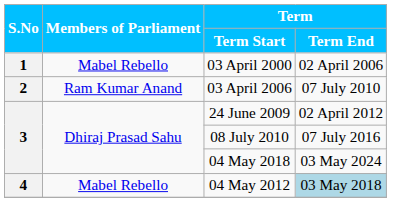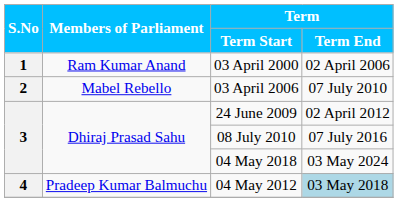03 April 2000 | Members of Parliament: Mabel Rebello -> Ram Kumar Anand
03 April 2006 | Members of Parliament: Ram Kumar Anand -> Mabel Rebello
04 May 2012 | Members of Parliament: Mabel Rebello -> Pradeep Kumar Balmuchu
